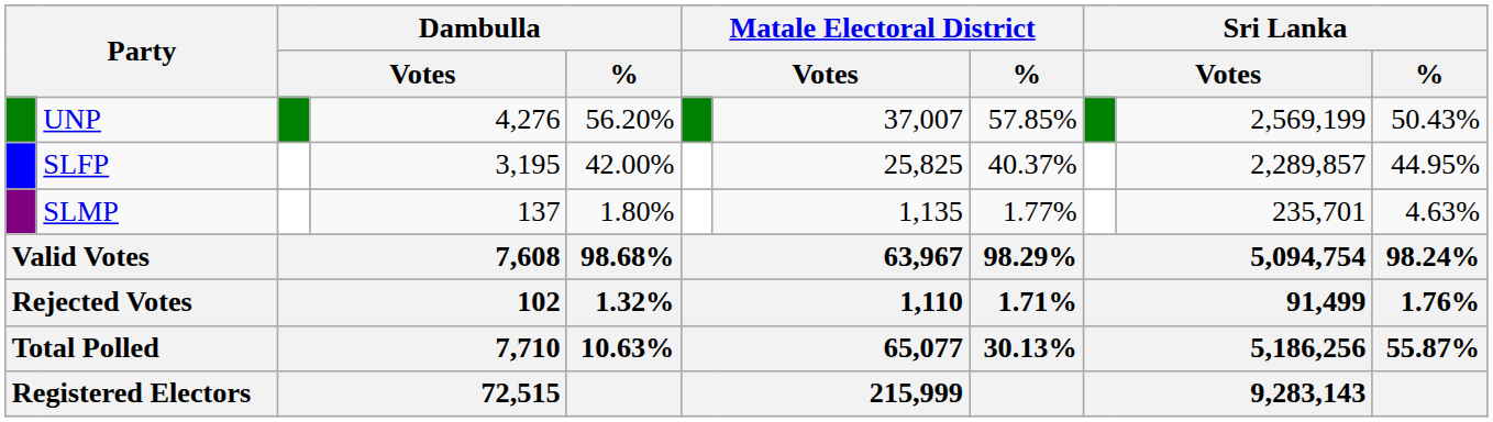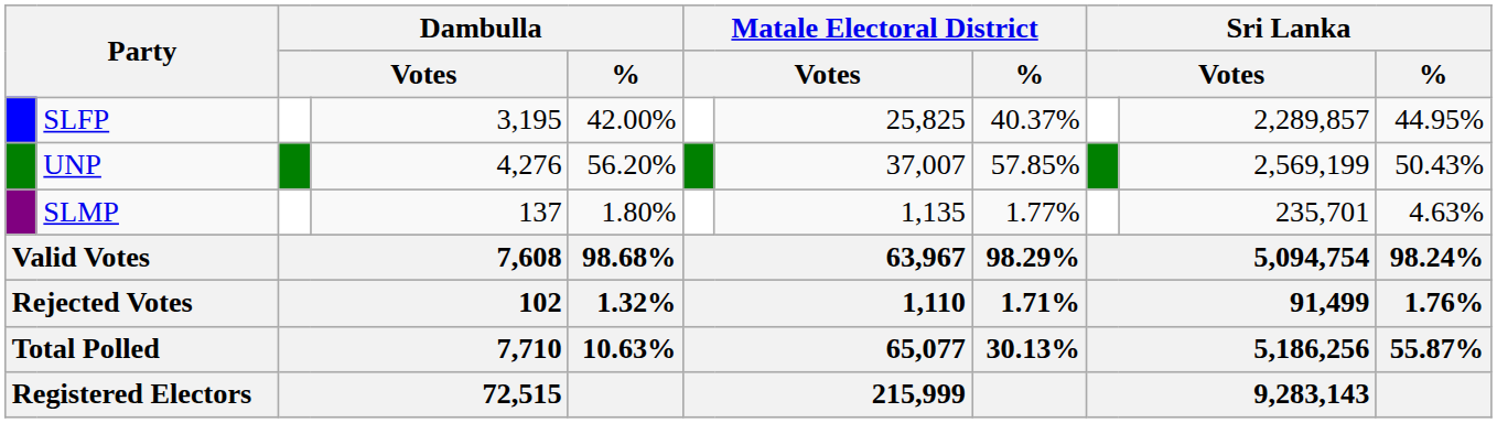rows swapped: UNP <-> SLFP
